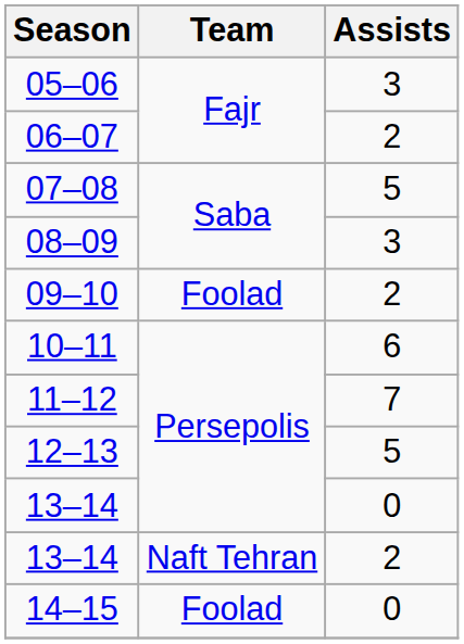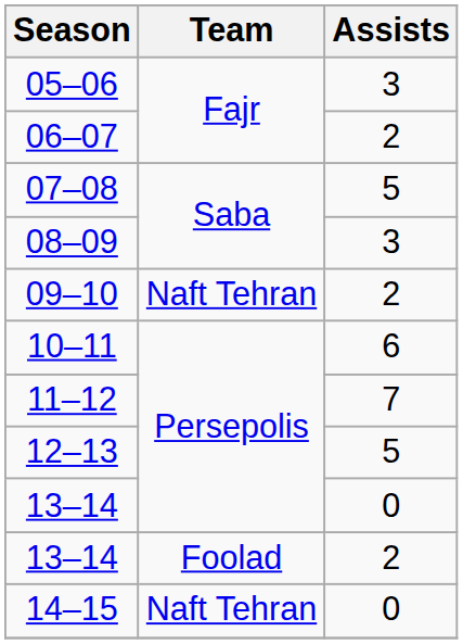09–10 | Team: Foolad -> Naft Tehran
13–14 / 2 | Team: Naft Tehran -> Foolad
14–15 | Team: Foolad -> Naft Tehran
